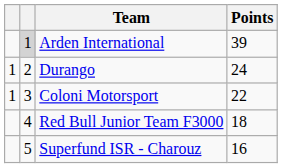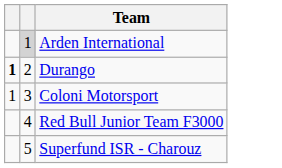- column: Points | 39 | 24 | 22 | 18 | 16
Durango | column 1: normal -> bold
